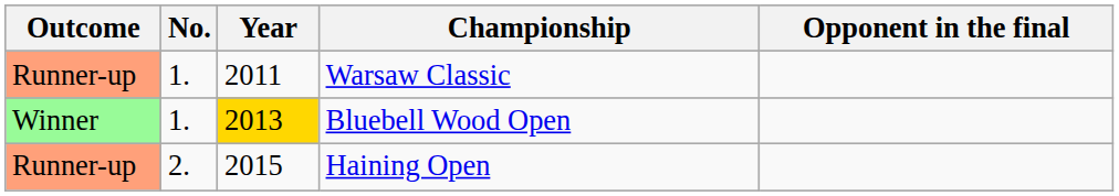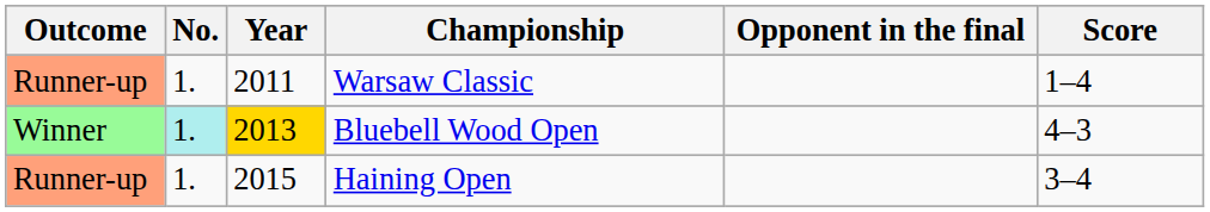+ column: Score | 1–4 | 4–3 | 3–4
Bluebell Wood Open | No.: no background -> paleturquoise background
Haining Open | No.: 2. -> 1.
